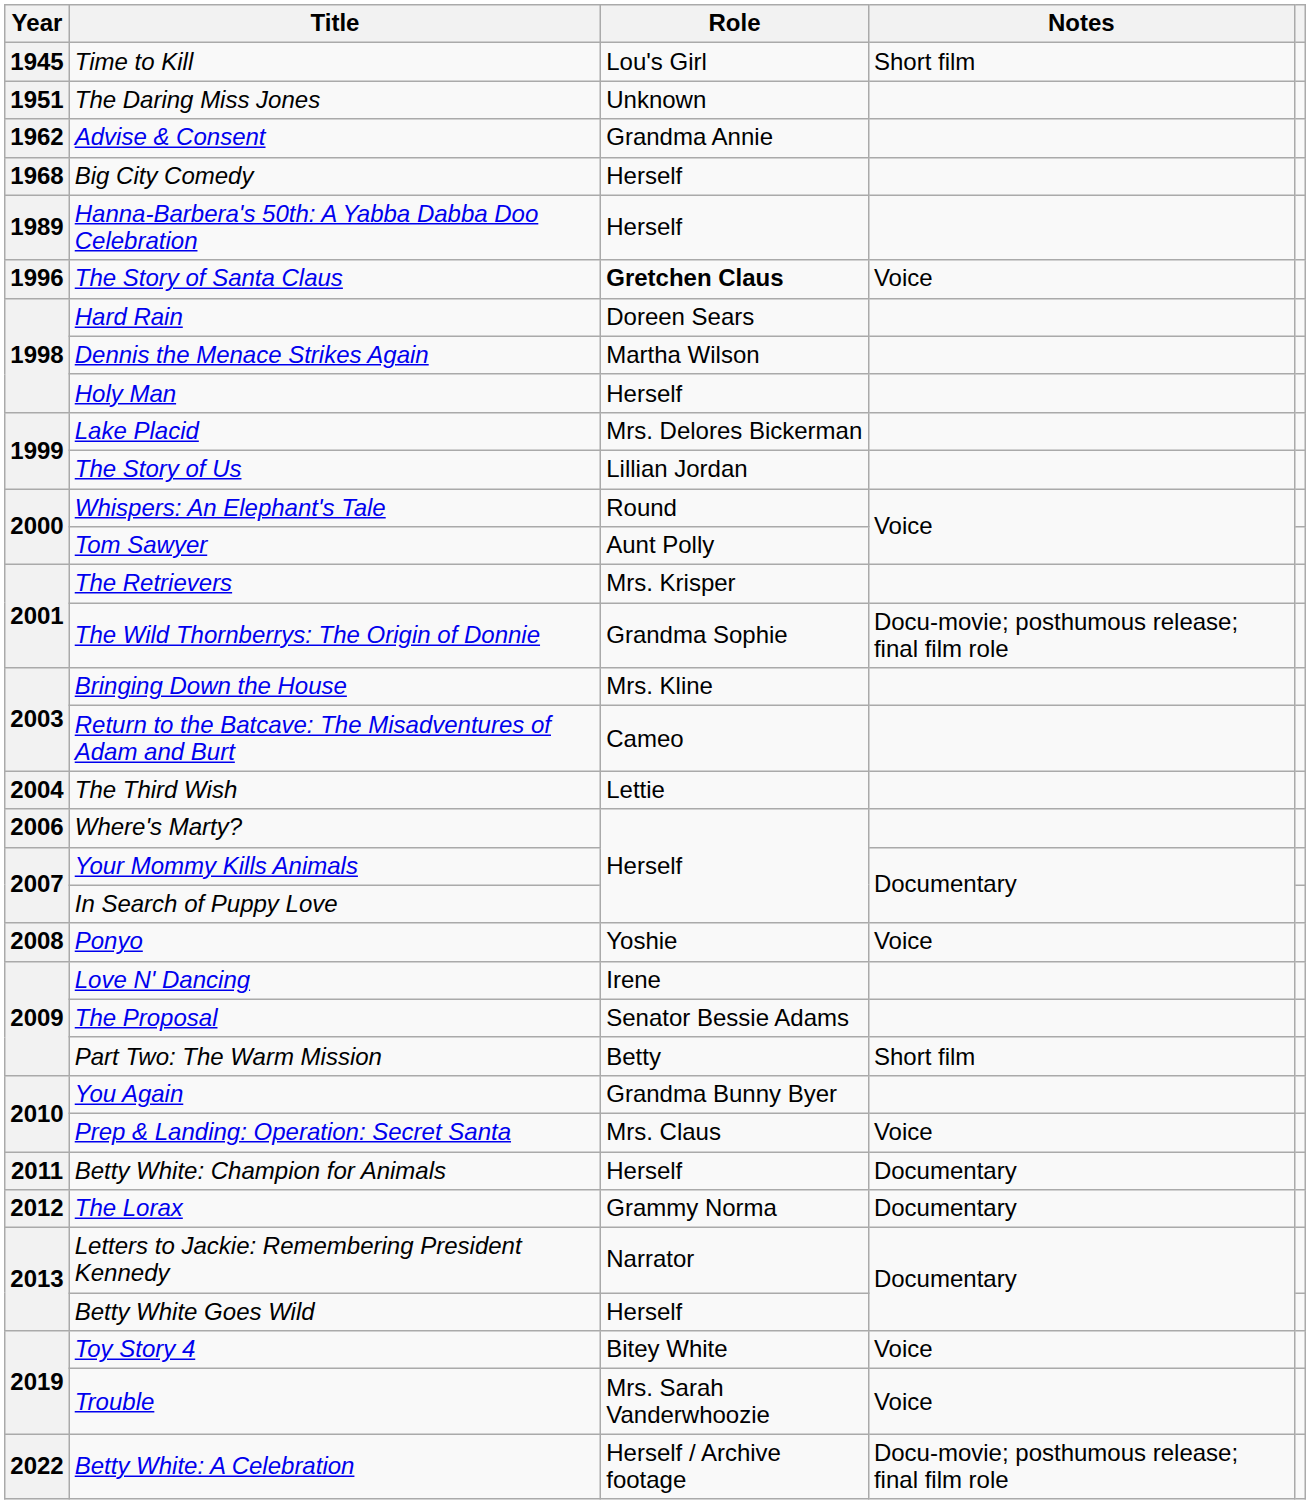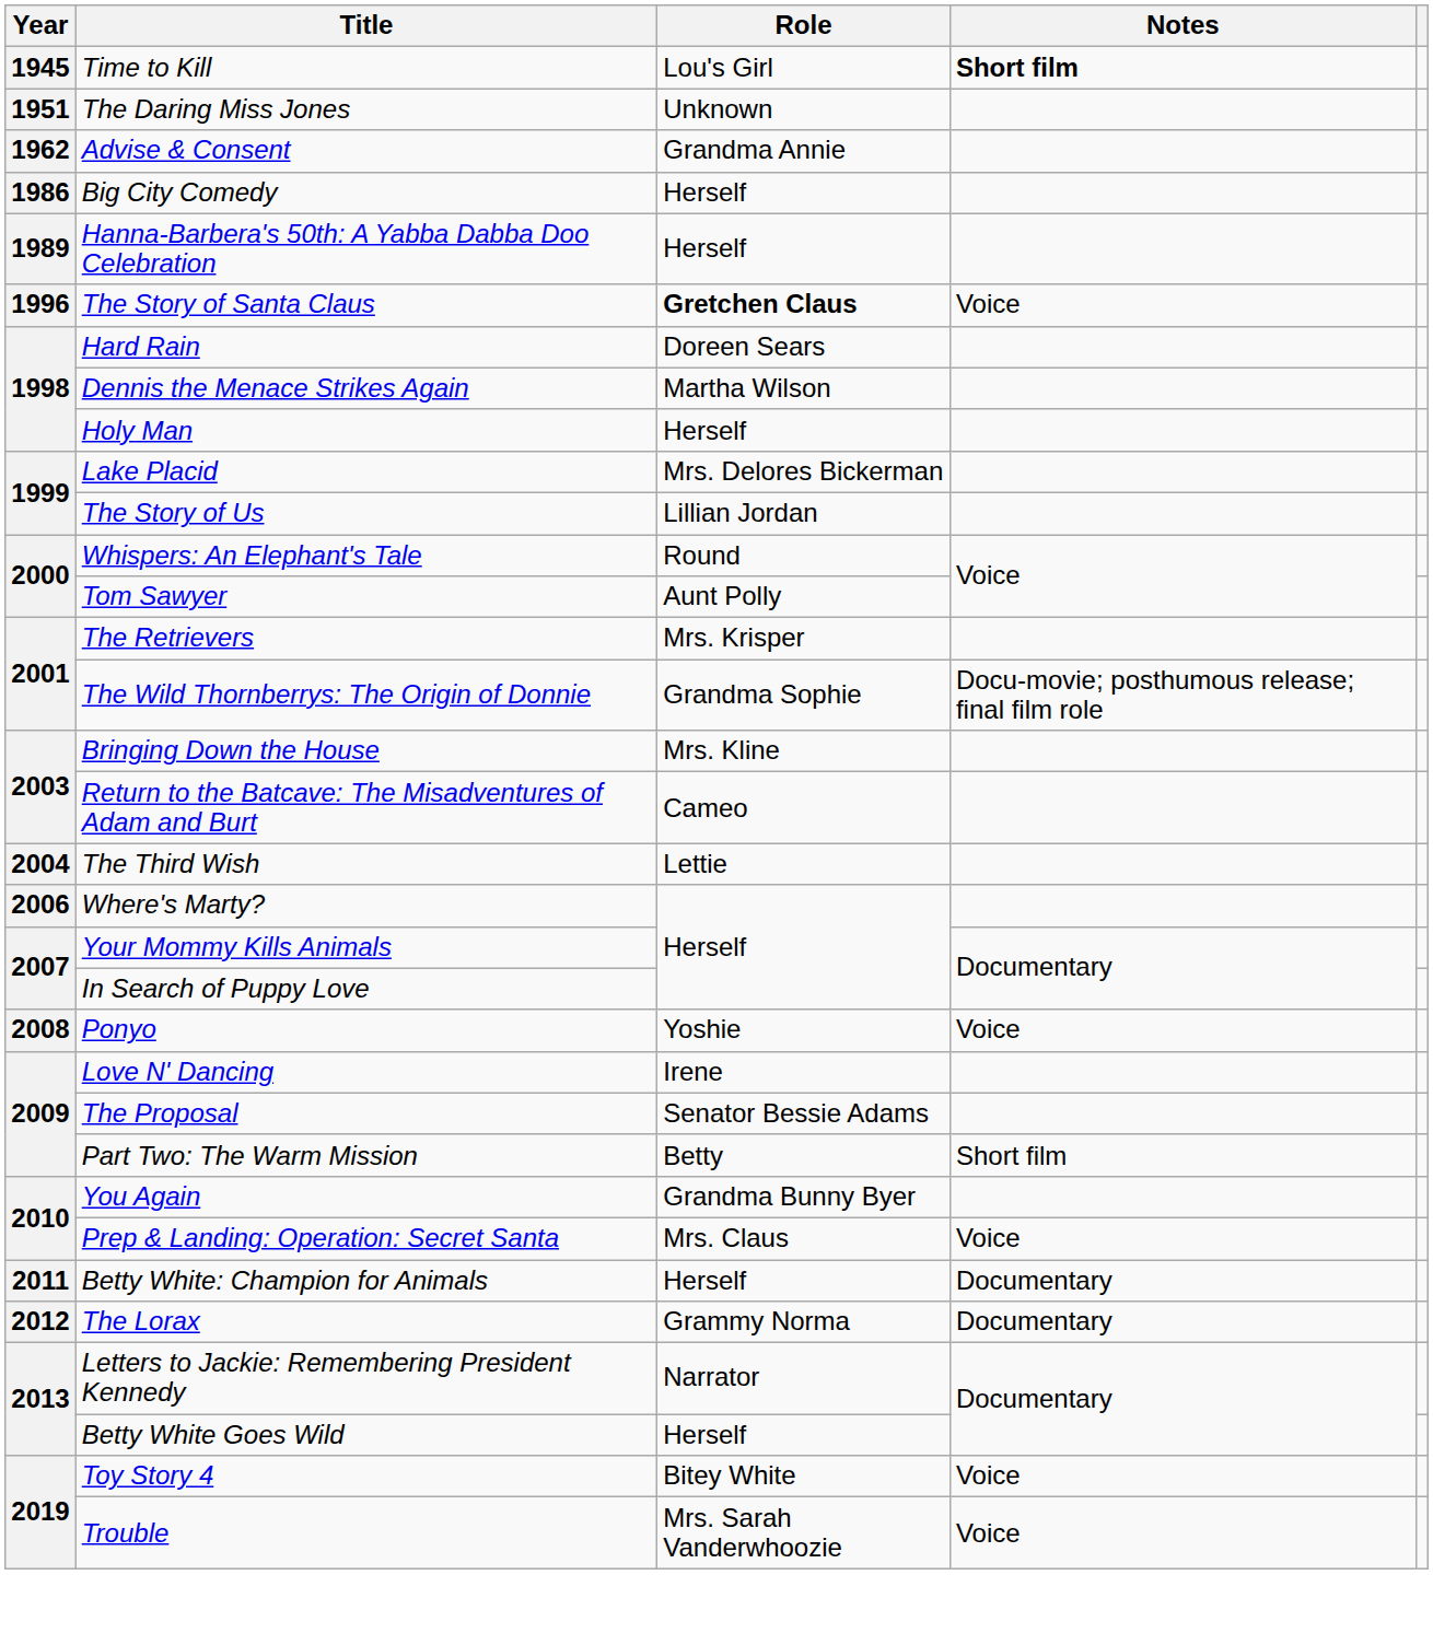Time to Kill | Notes: normal -> bold
Big City Comedy | Year: 1968 -> 1986
- row: 2022 | Betty White: A Celebration | Herself / Archive footage | Docu-movie; posthumous release; final film role
